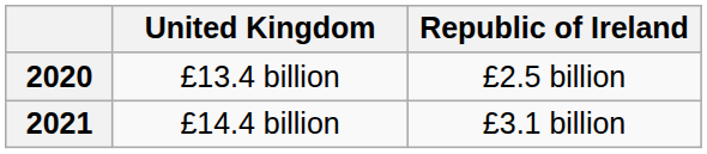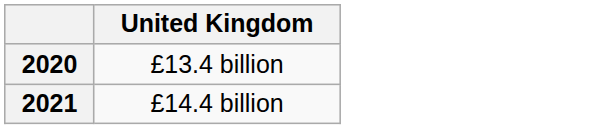- column: Republic of Ireland | £2.5 billion | £3.1 billion
